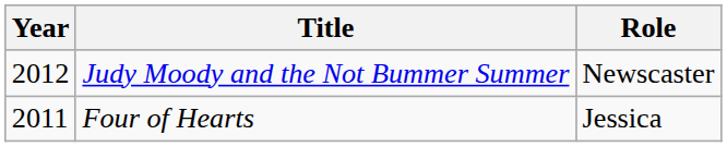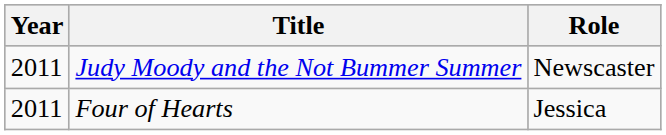Judy Moody and the Not Bummer Summer | Year: 2012 -> 2011
